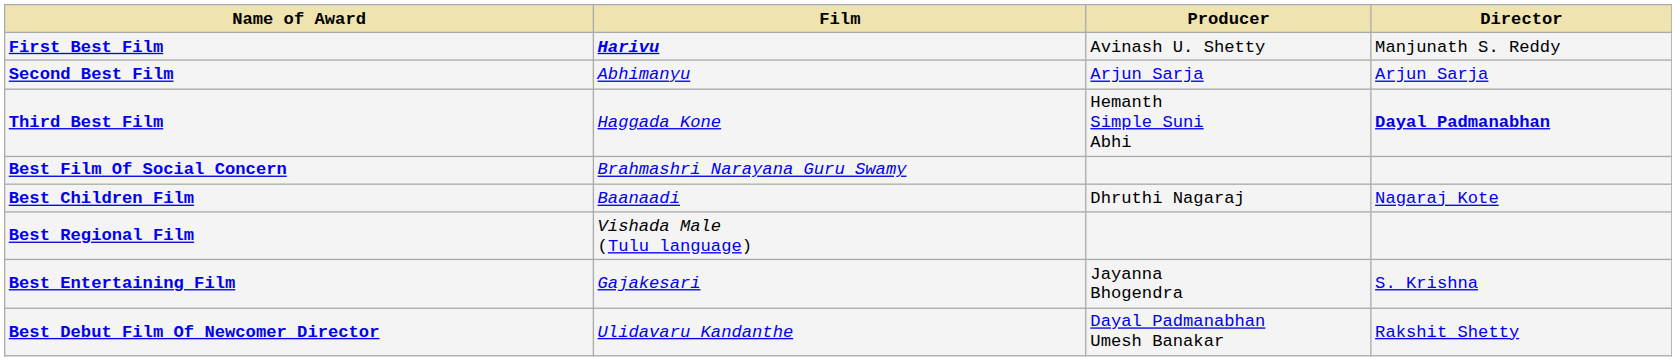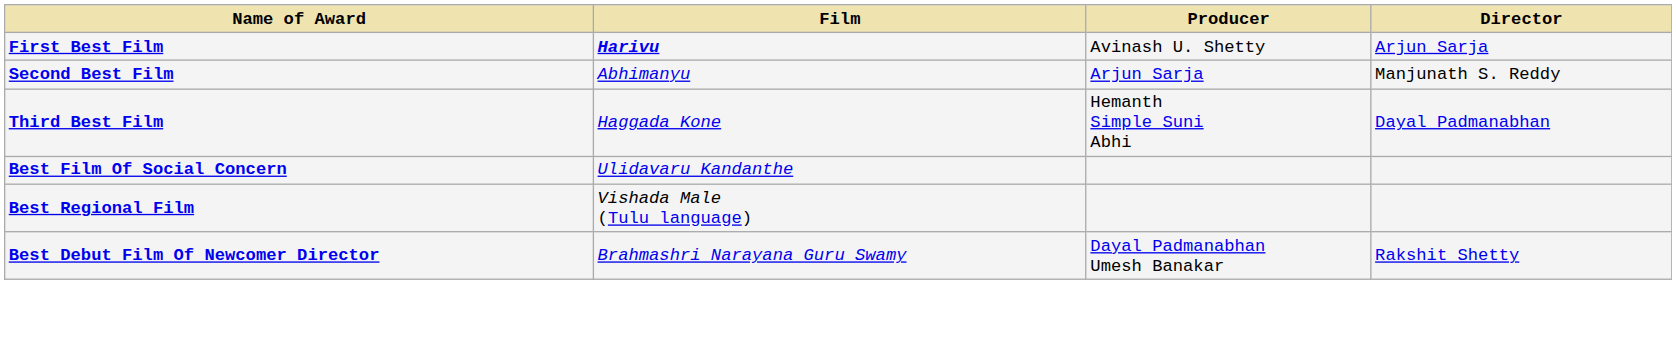First Best Film | Director: Manjunath S. Reddy -> Arjun Sarja
Second Best Film | Director: Arjun Sarja -> Manjunath S. Reddy
Third Best Film | Director: bold -> normal
Best Film Of Social Concern | Film: Brahmashri Narayana Guru Swamy -> Ulidavaru Kandanthe
- row: Best Children Film | Baanaadi | Dhruthi Nagaraj | Nagaraj Kote
- row: Best Entertaining Film | Gajakesari | Jayanna Bhogendra | S. Krishna
Best Debut Film Of Newcomer Director | Film: Ulidavaru Kandanthe -> Brahmashri Narayana Guru Swamy
